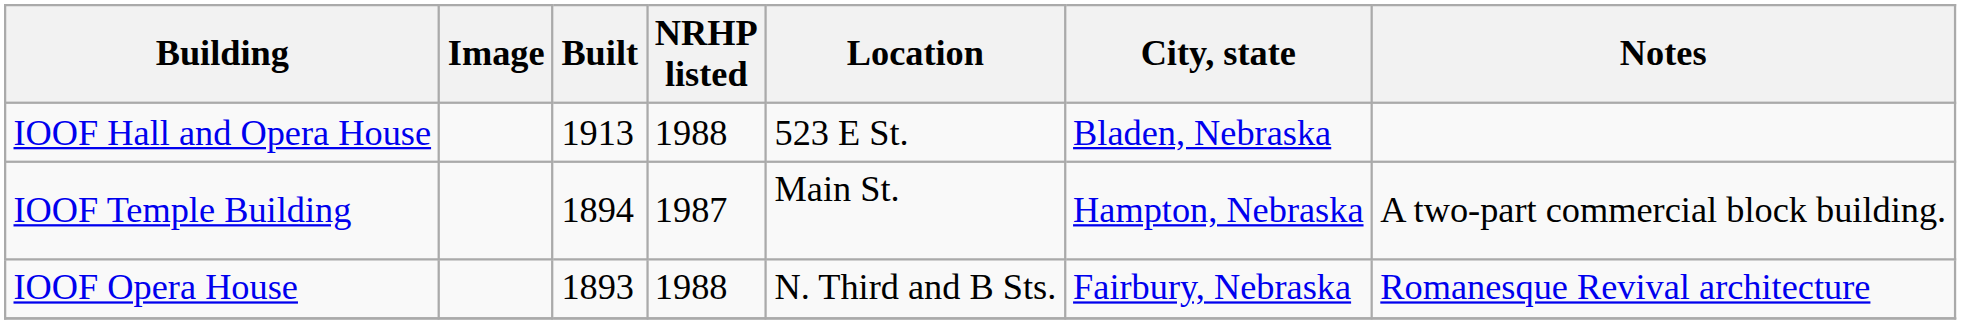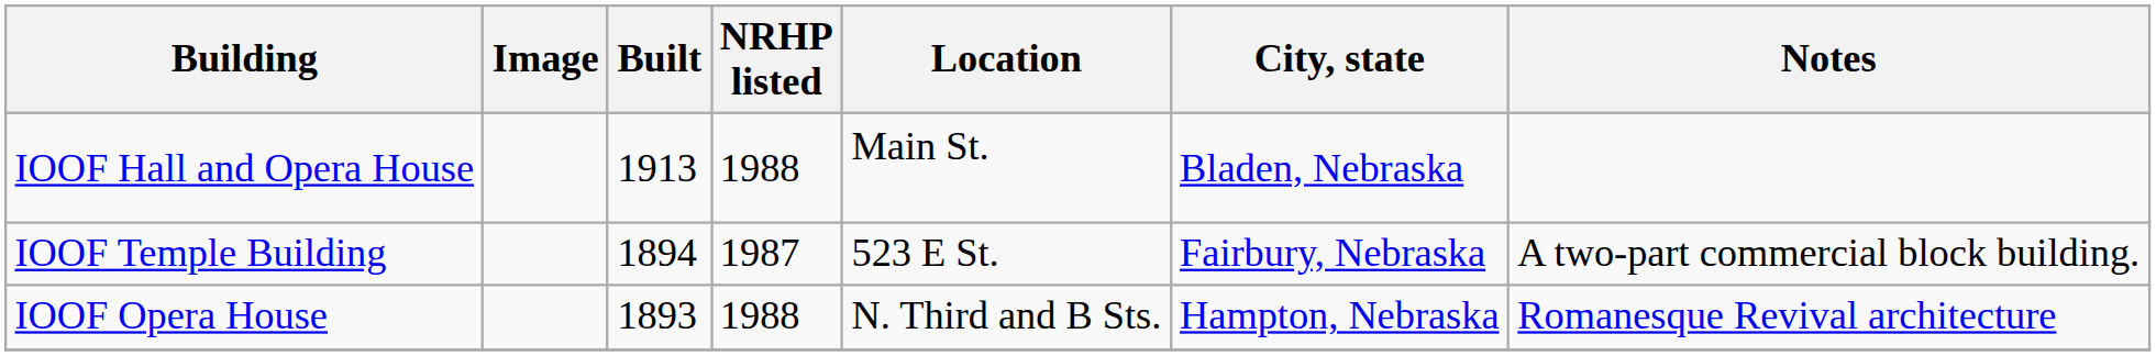IOOF Hall and Opera House | Location: 523 E St. -> Main St.
IOOF Temple Building | Location: Main St. -> 523 E St.
IOOF Temple Building | City, state: Hampton, Nebraska -> Fairbury, Nebraska
IOOF Opera House | City, state: Fairbury, Nebraska -> Hampton, Nebraska
